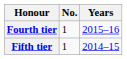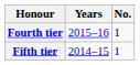columns swapped: No. <-> Years
